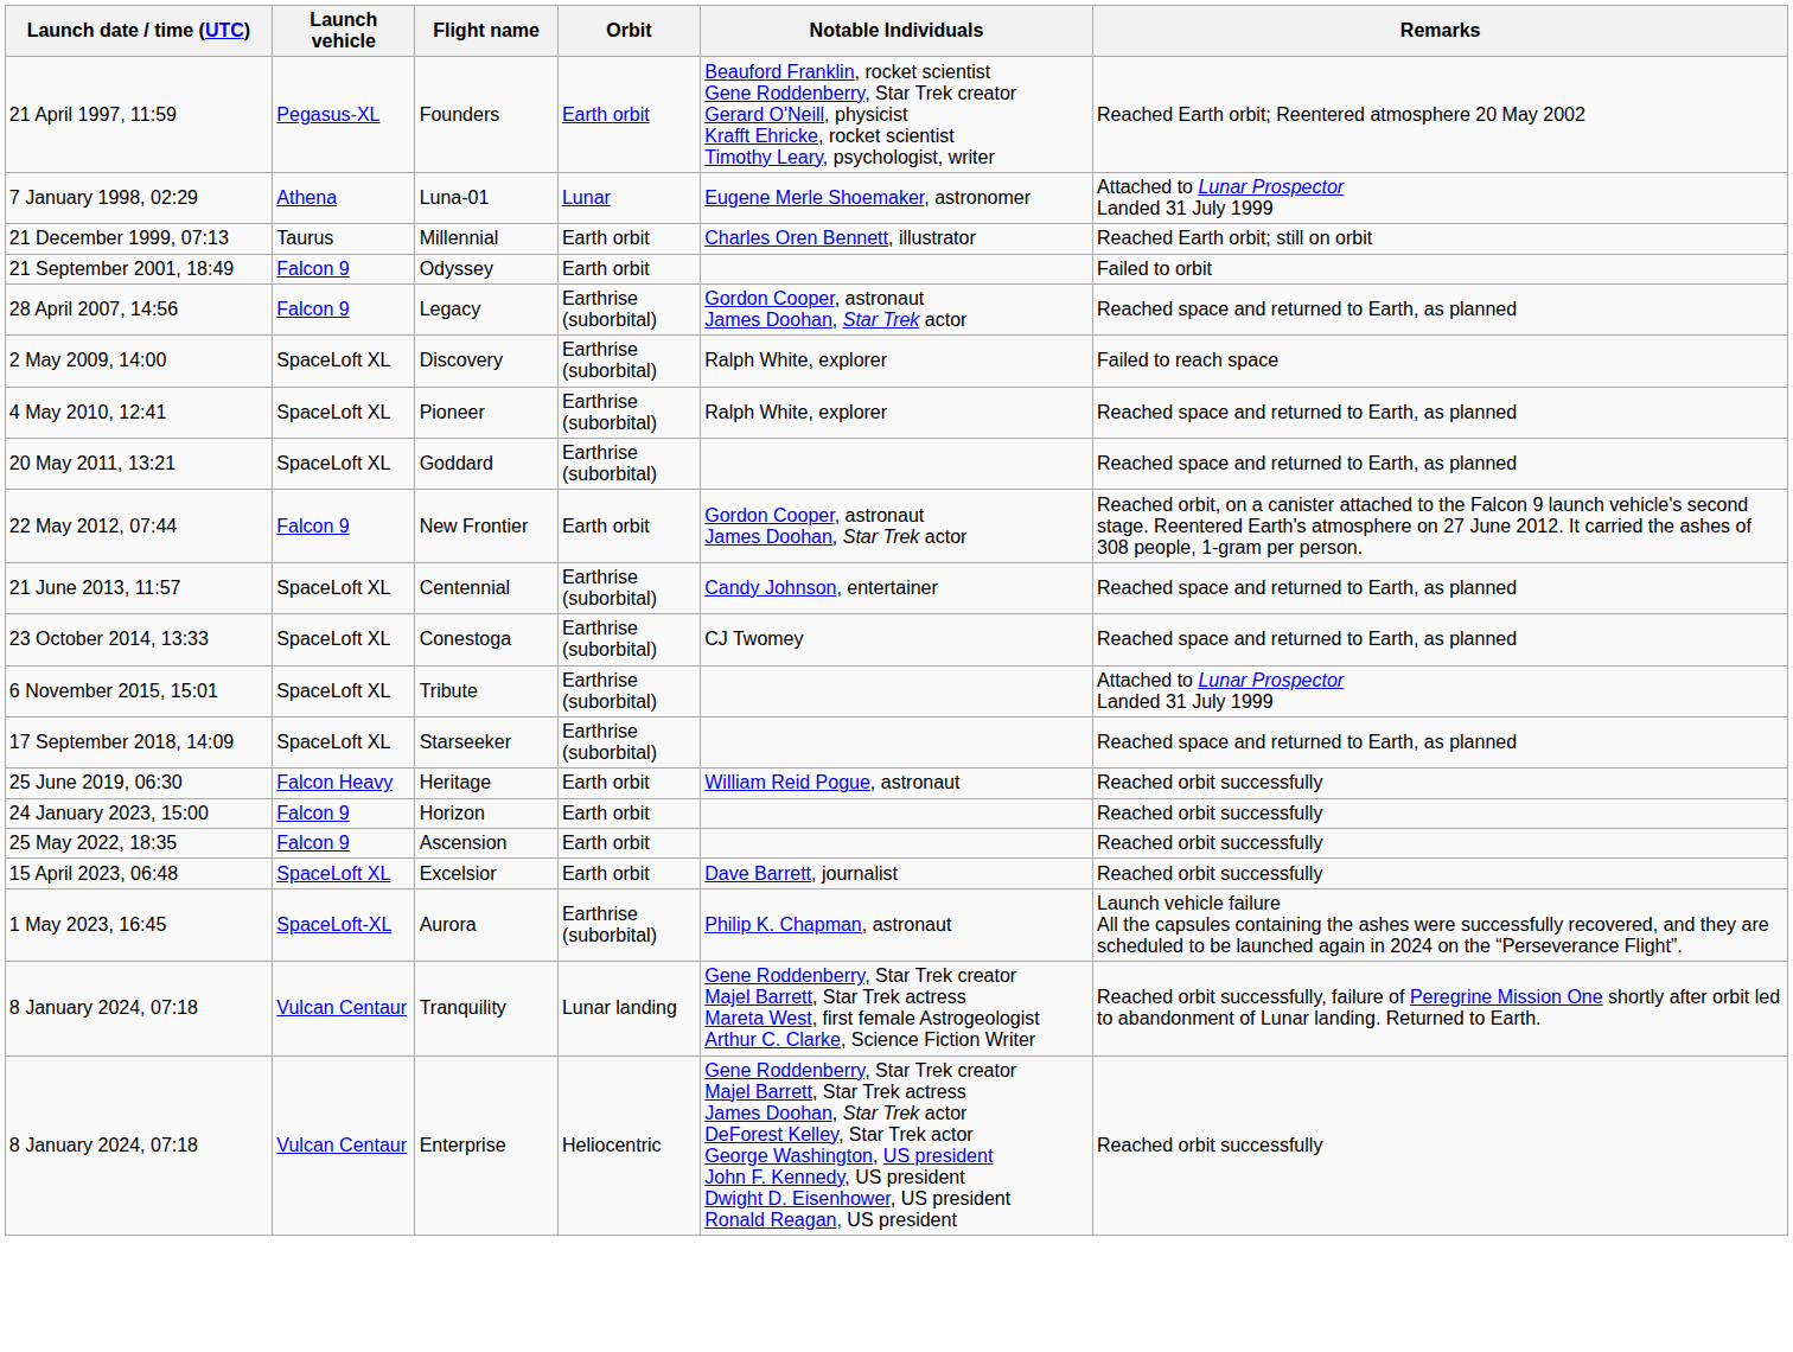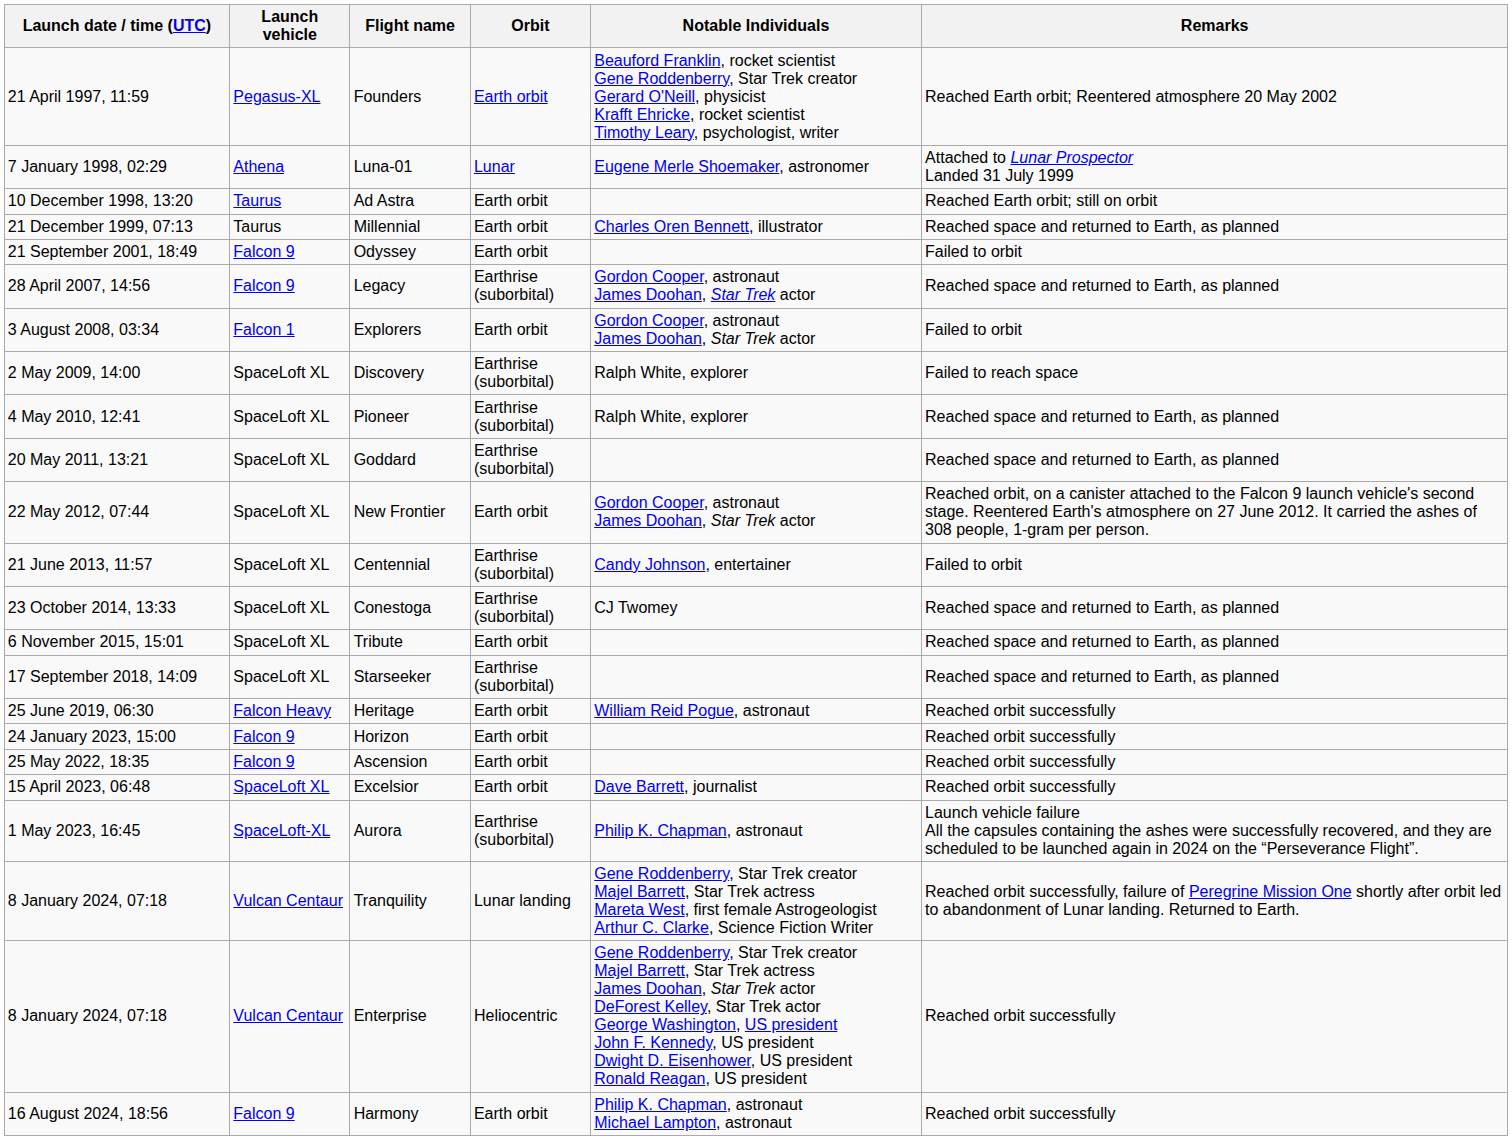+ row: 10 December 1998, 13:20 | Taurus | Ad Astra | Earth orbit | Reached Earth orbit; still on orbit
Millennial | Remarks: Reached Earth orbit; still on orbit -> Reached space and returned to Earth, as planned
+ row: 3 August 2008, 03:34 | Falcon 1 | Explorers | Earth orbit | Gordon Cooper, astronaut James Doohan, Star Trek actor | Failed to orbit
New Frontier | Launch vehicle: Falcon 9 -> SpaceLoft XL
Centennial | Remarks: Reached space and returned to Earth, as planned -> Failed to orbit
Tribute | Orbit: Earthrise (suborbital) -> Earth orbit
Tribute | Remarks: Attached to Lunar Prospector Landed 31 July 1999 -> Reached space and returned to Earth, as planned
+ row: 16 August 2024, 18:56 | Falcon 9 | Harmony | Earth orbit | Philip K. Chapman, astronaut Michael Lampton, astronaut | Reached orbit successfully
